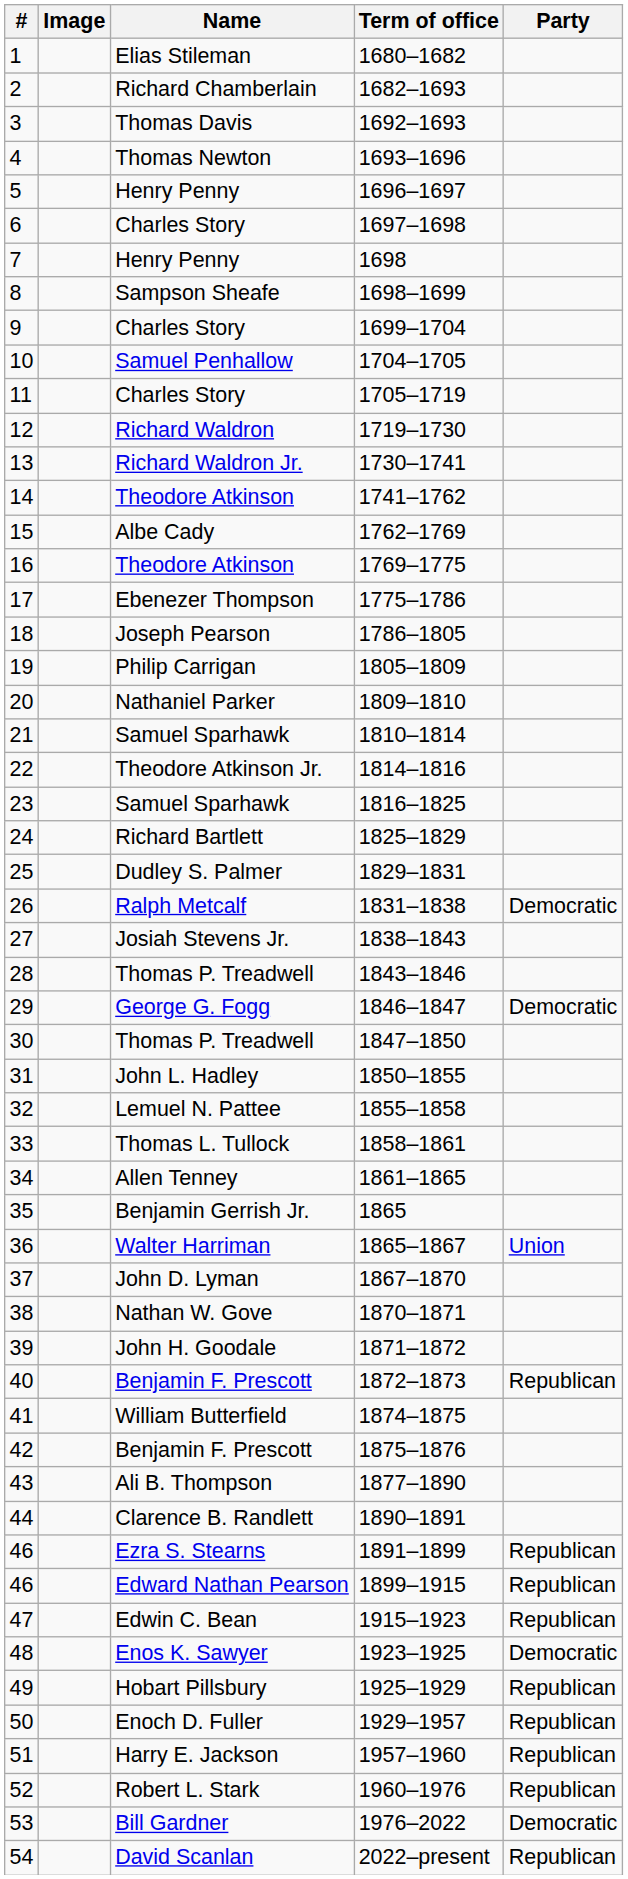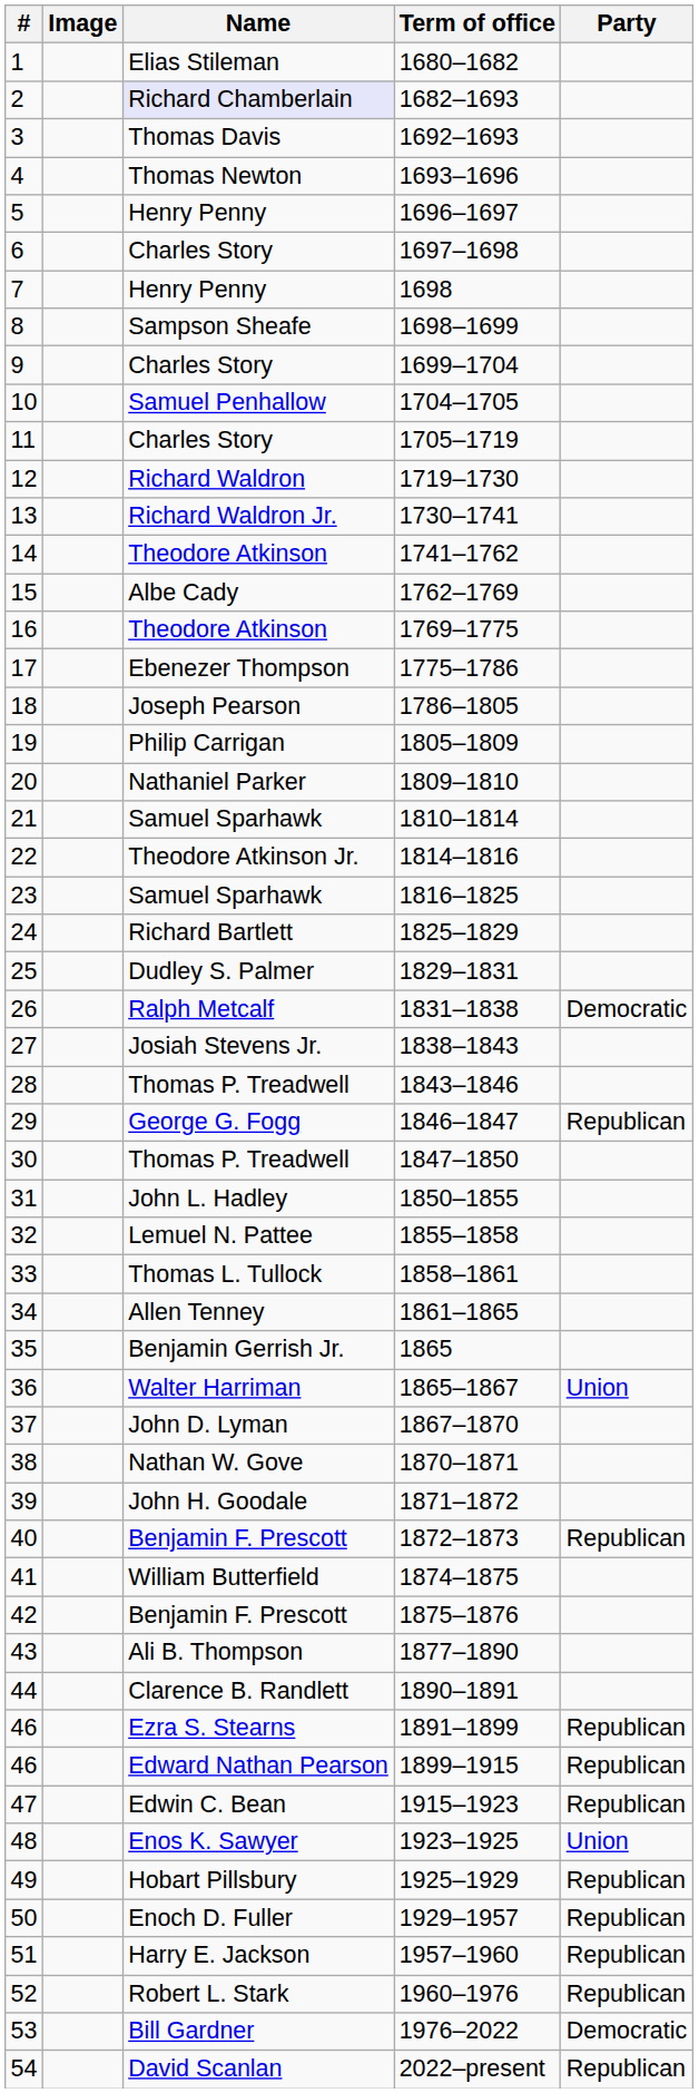1682–1693 | Name: no background -> lavender background
1846–1847 | Party: Democratic -> Republican
1923–1925 | Party: Democratic -> Union
